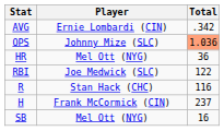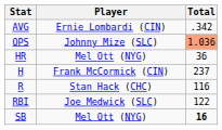rows swapped: RBI <-> H
SB | Total: normal -> bold
